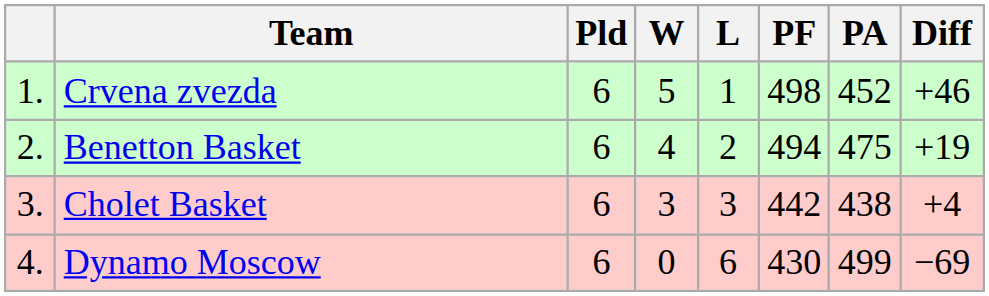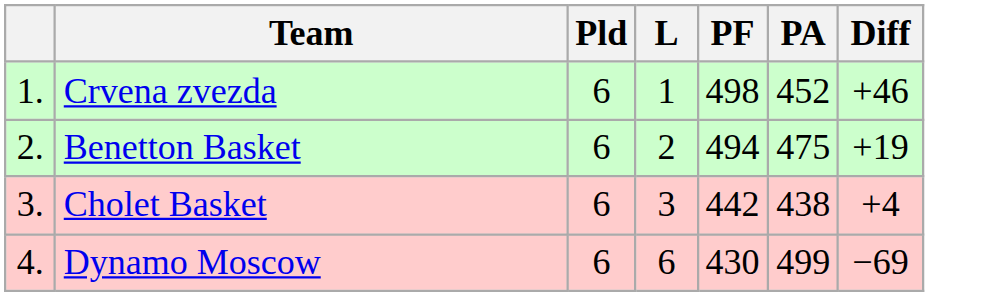- column: W | 5 | 4 | 3 | 0
